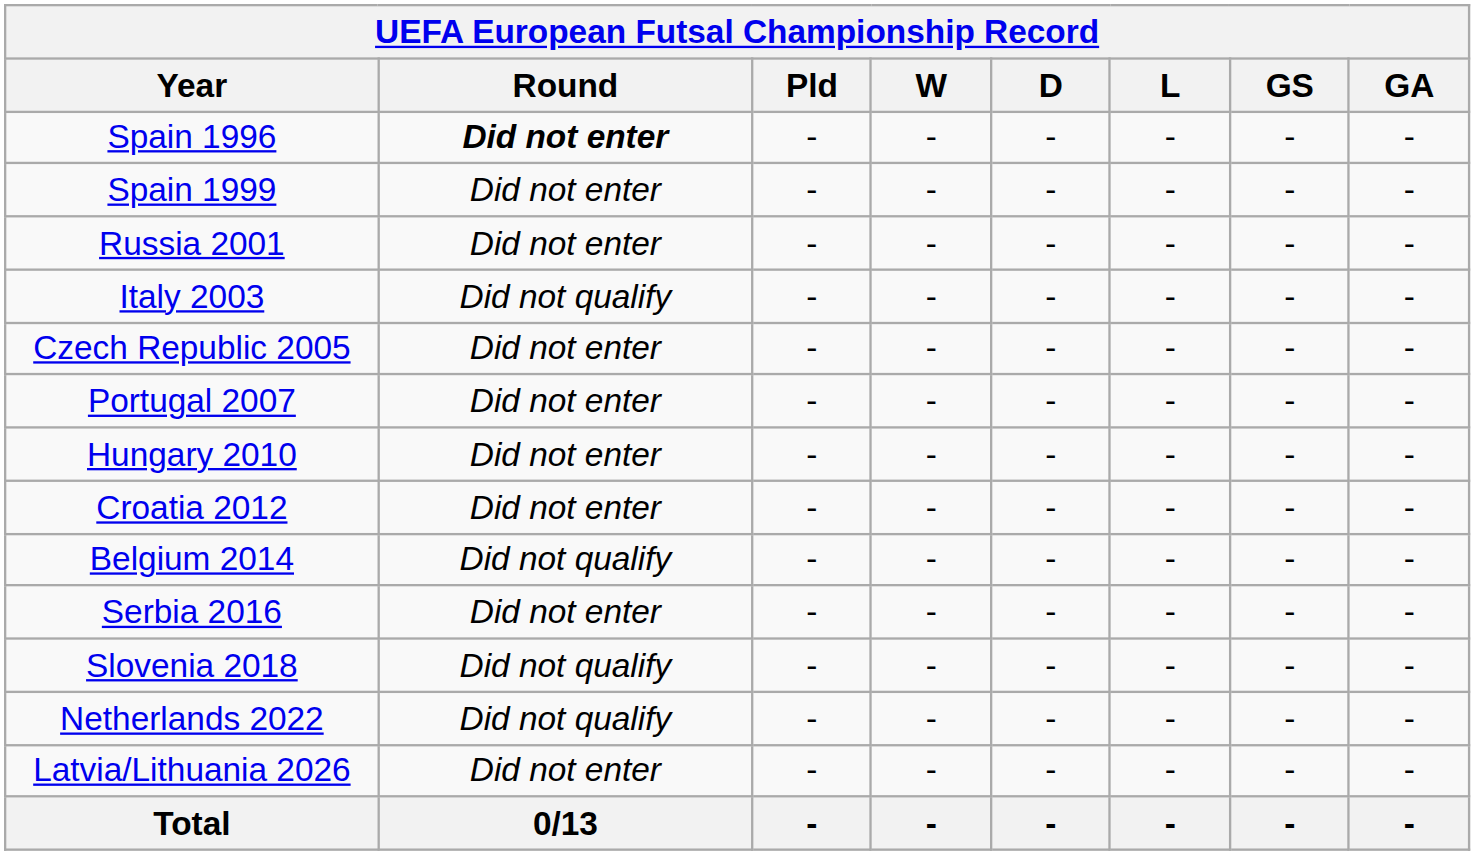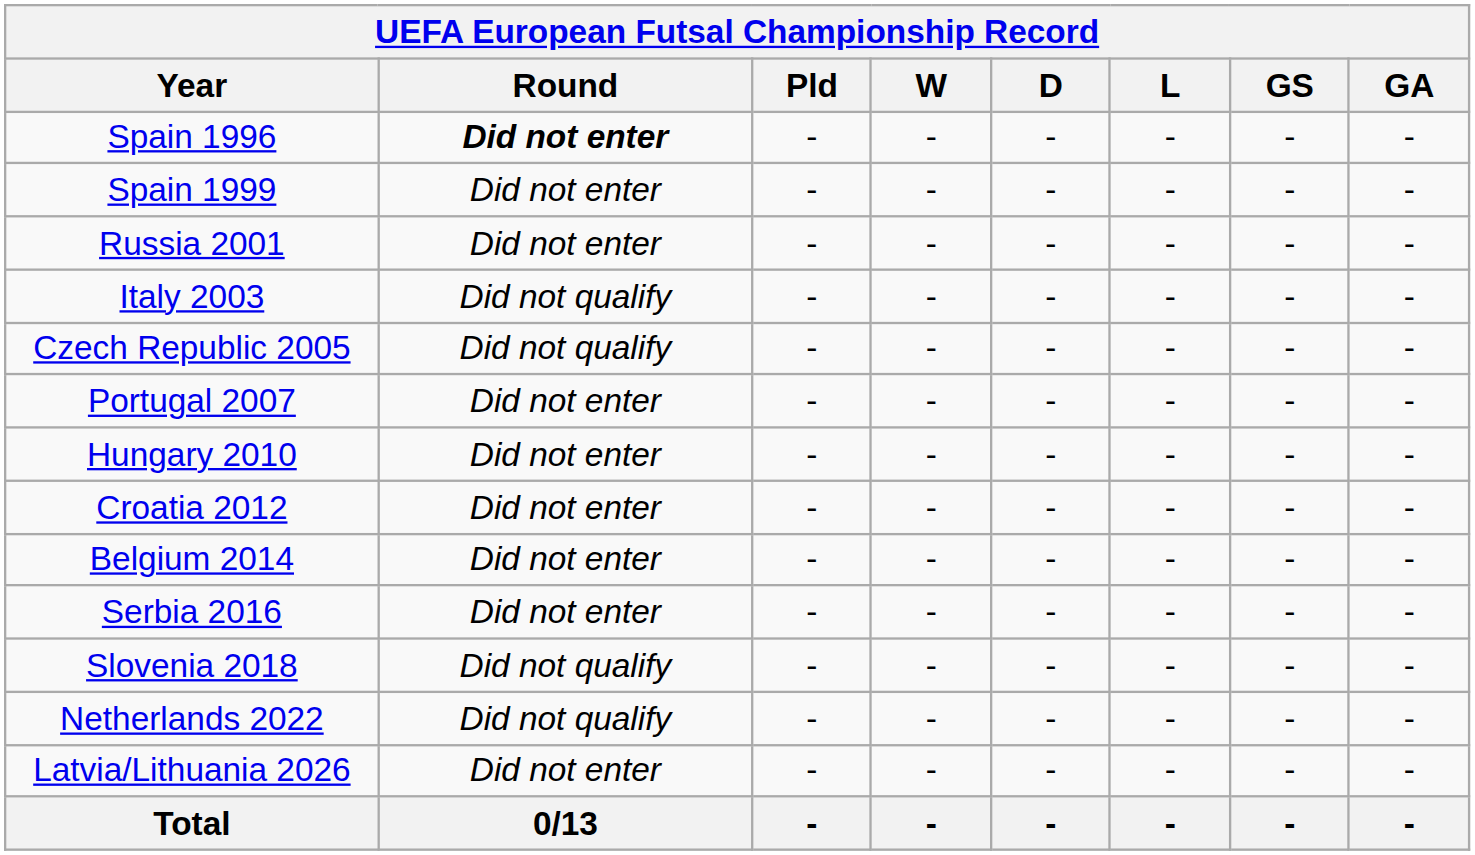Czech Republic 2005 | Round: Did not enter -> Did not qualify
Belgium 2014 | Round: Did not qualify -> Did not enter
